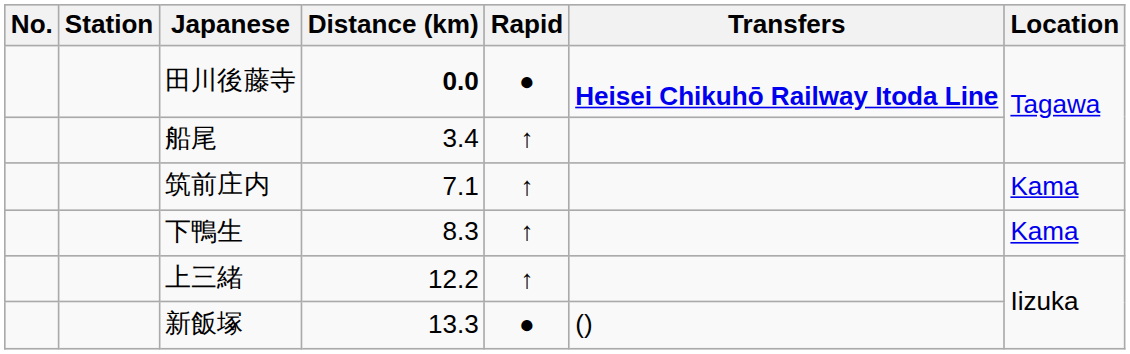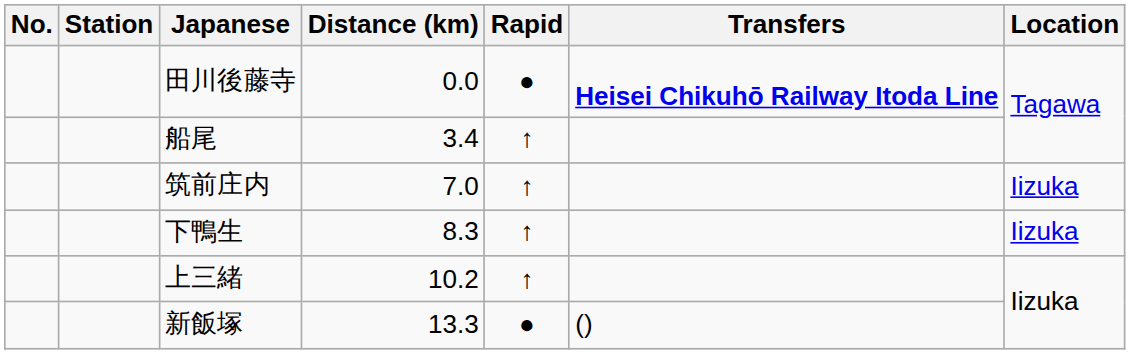田川後藤寺 | Distance (km): bold -> normal
筑前庄内 | Distance (km): 7.1 -> 7.0
筑前庄内 | Location: Kama -> Iizuka
下鴨生 | Location: Kama -> Iizuka
上三緒 | Distance (km): 12.2 -> 10.2
